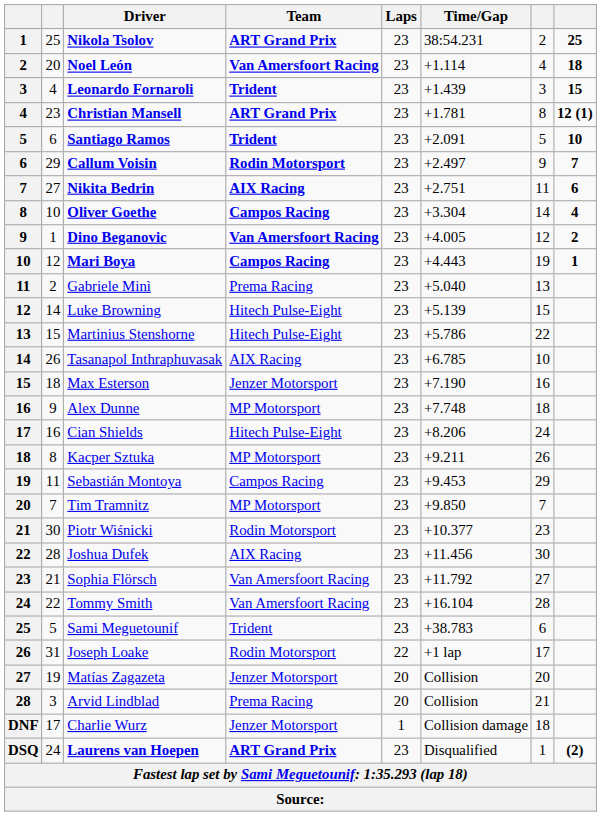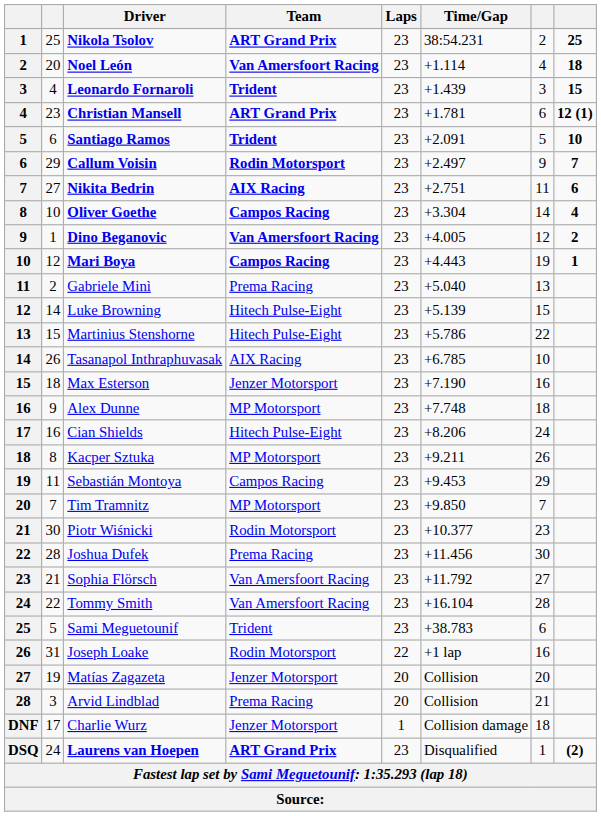Christian Mansell | column 7: 8 -> 6
Joshua Dufek | Team: AIX Racing -> Prema Racing
Joseph Loake | column 7: 17 -> 16
